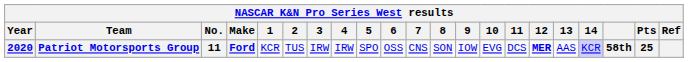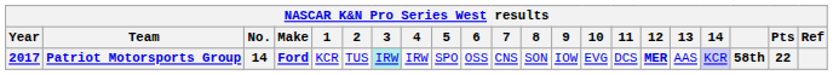Patriot Motorsports Group | Year: 2020 -> 2017
Patriot Motorsports Group | No.: 11 -> 14
Patriot Motorsports Group | 3: no background -> paleturquoise background
Patriot Motorsports Group | Pts: 25 -> 22
